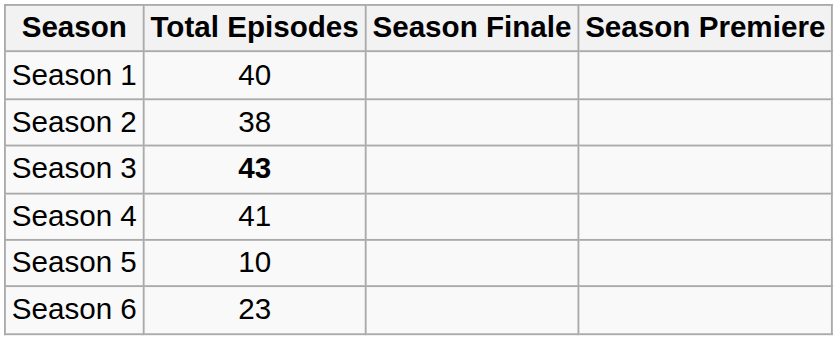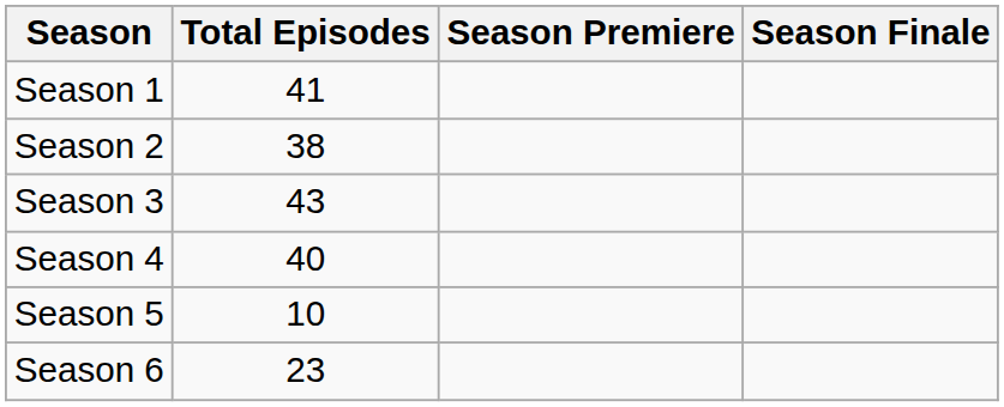columns swapped: Season Premiere <-> Season Finale
Season 1 | Total Episodes: 40 -> 41
Season 3 | Total Episodes: bold -> normal
Season 4 | Total Episodes: 41 -> 40
